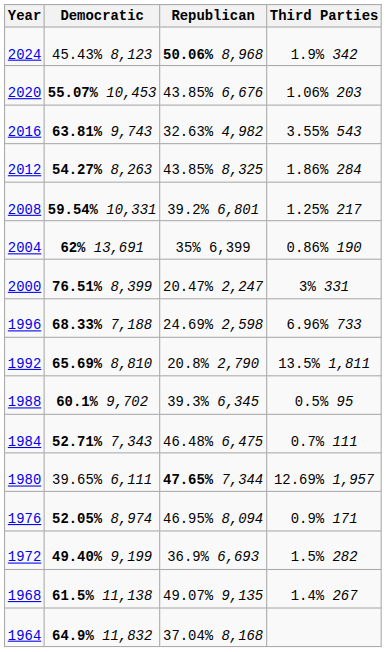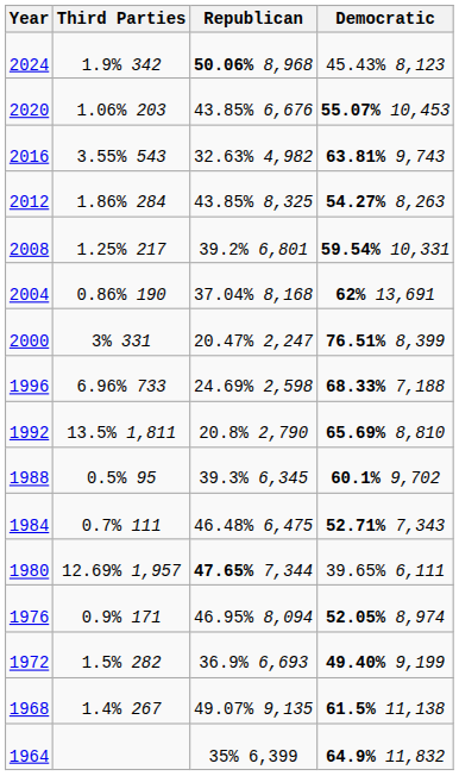columns swapped: Democratic <-> Third Parties
2004 | Republican: 35% 6,399 -> 37.04% 8,168
1964 | Republican: 37.04% 8,168 -> 35% 6,399
